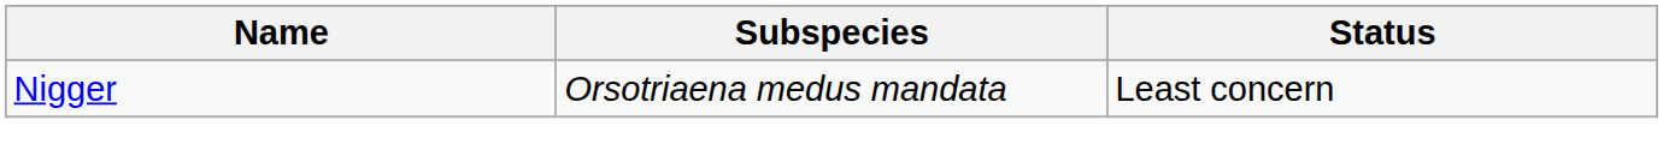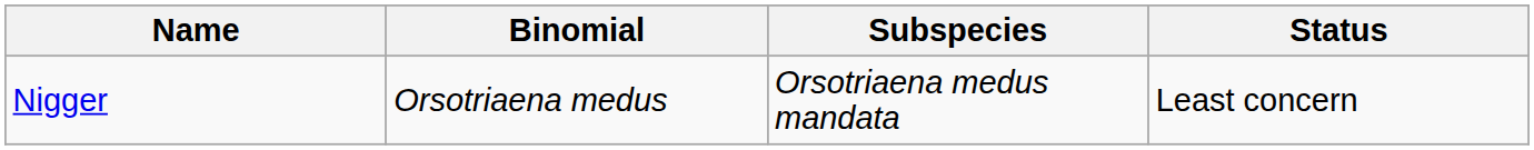+ column: Binomial | Orsotriaena medus
